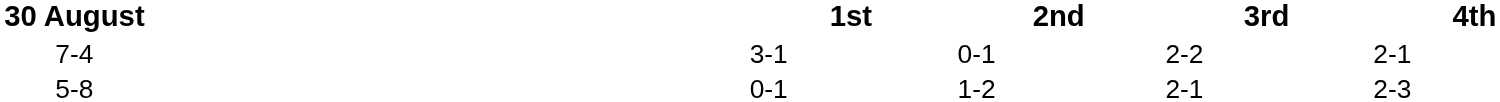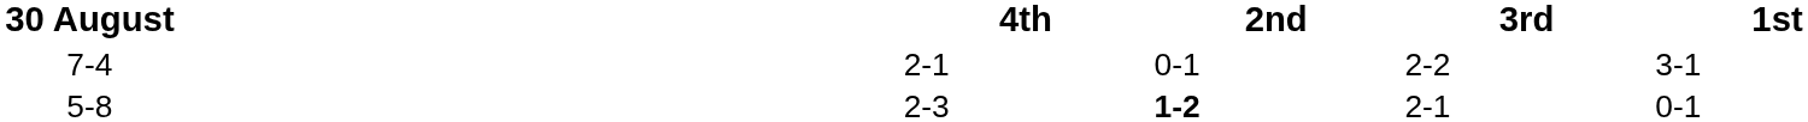columns swapped: 1st <-> 4th
5-8 | 2nd: normal -> bold
